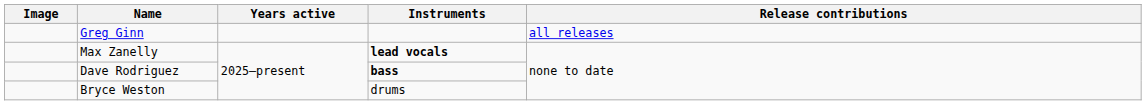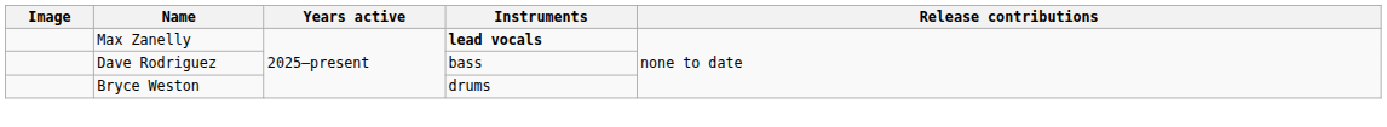- row: Greg Ginn | all releases
Dave Rodriguez | Instruments: bold -> normal
